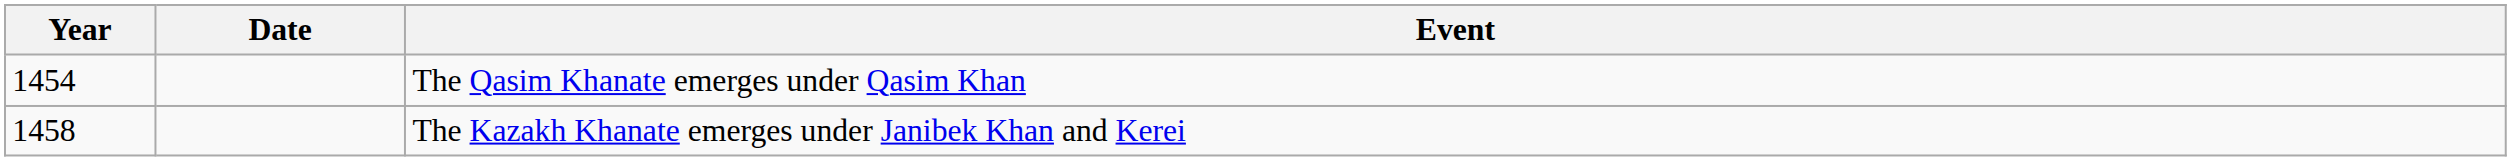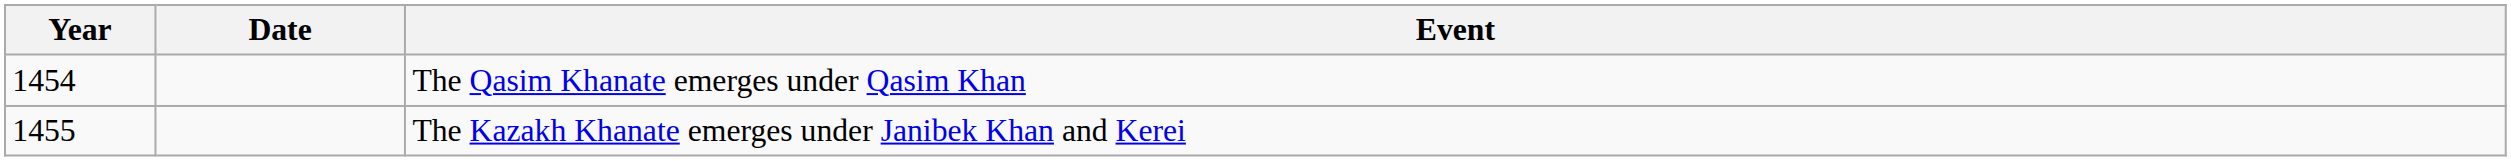The Kazakh Khanate emerges under Janibek Khan and Kerei | Year: 1458 -> 1455
